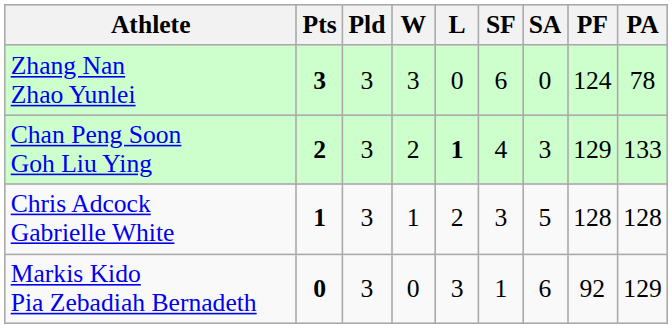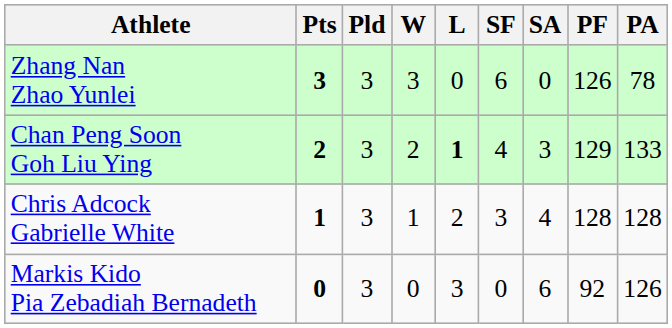Zhang Nan Zhao Yunlei | PF: 124 -> 126
Chris Adcock Gabrielle White | SA: 5 -> 4
Markis Kido Pia Zebadiah Bernadeth | SF: 1 -> 0
Markis Kido Pia Zebadiah Bernadeth | PA: 129 -> 126
